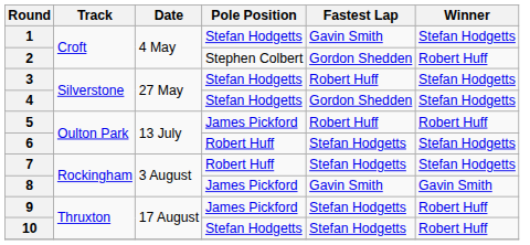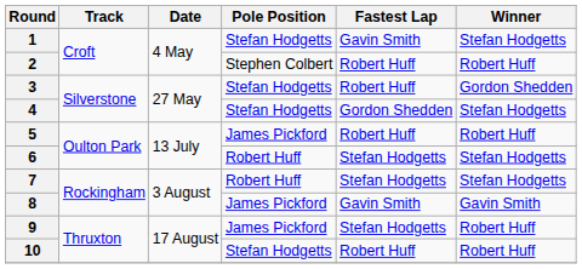2 | Fastest Lap: Gordon Shedden -> Robert Huff
3 | Winner: Stefan Hodgetts -> Gordon Shedden
10 | Fastest Lap: Stefan Hodgetts -> Robert Huff
